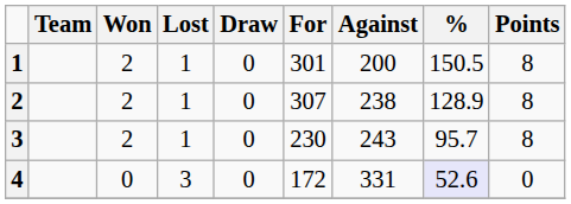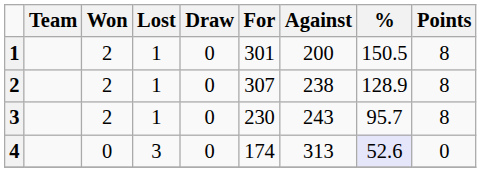4 | For: 172 -> 174
4 | Against: 331 -> 313
